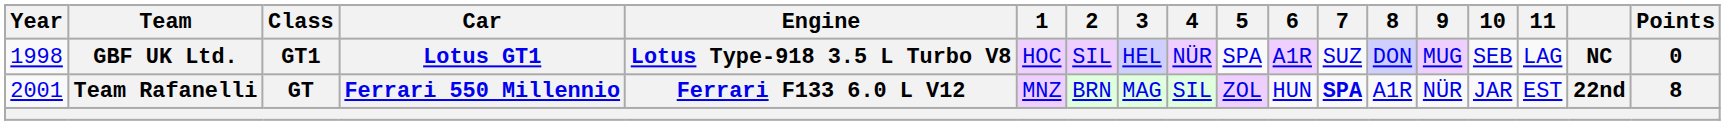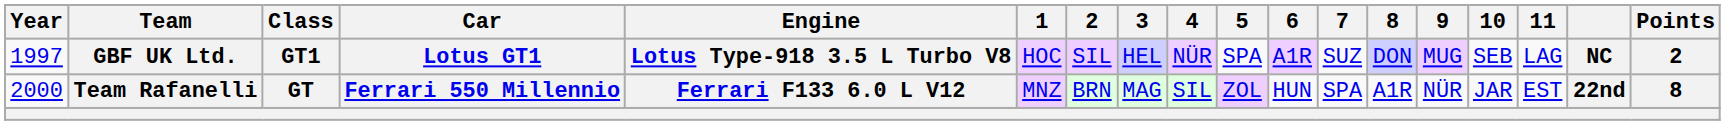GBF UK Ltd. | Year: 1998 -> 1997
GBF UK Ltd. | Points: 0 -> 2
Team Rafanelli | Year: 2001 -> 2000
Team Rafanelli | 7: bold -> normal
